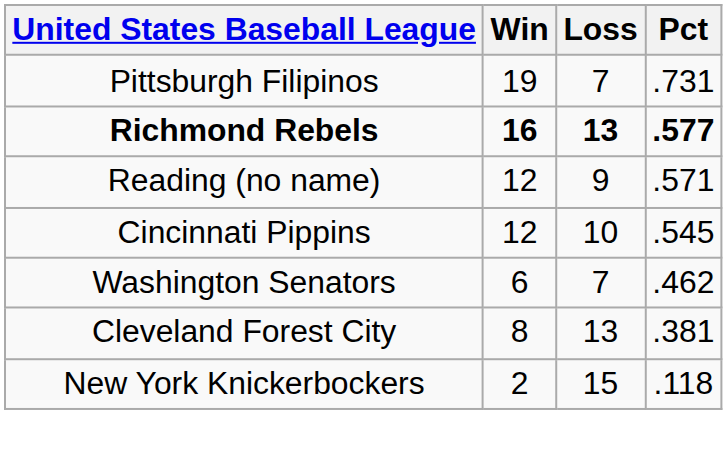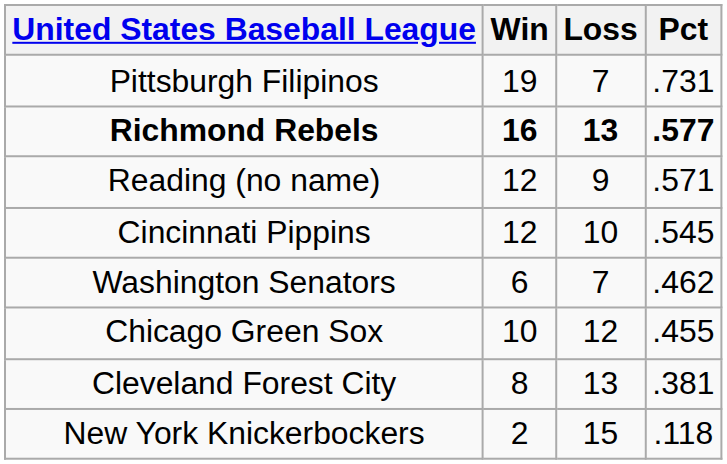+ row: Chicago Green Sox | 10 | 12 | .455
